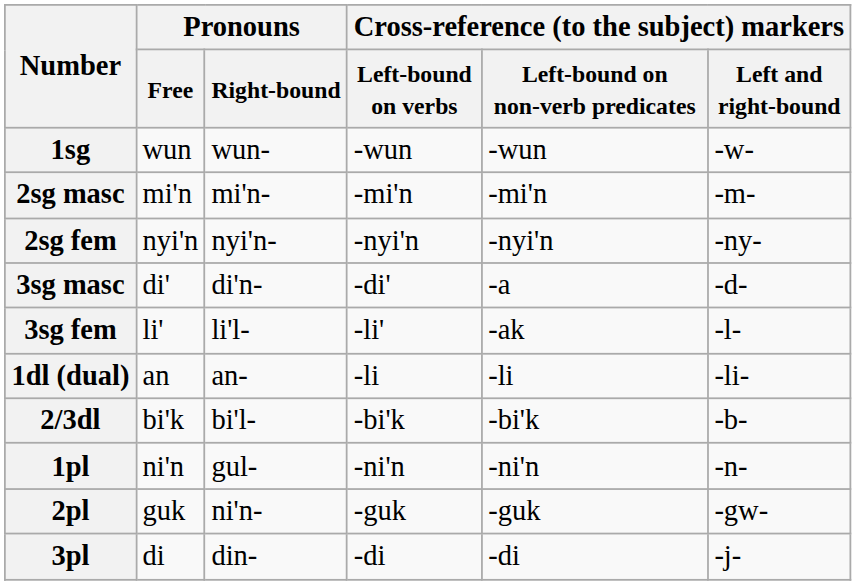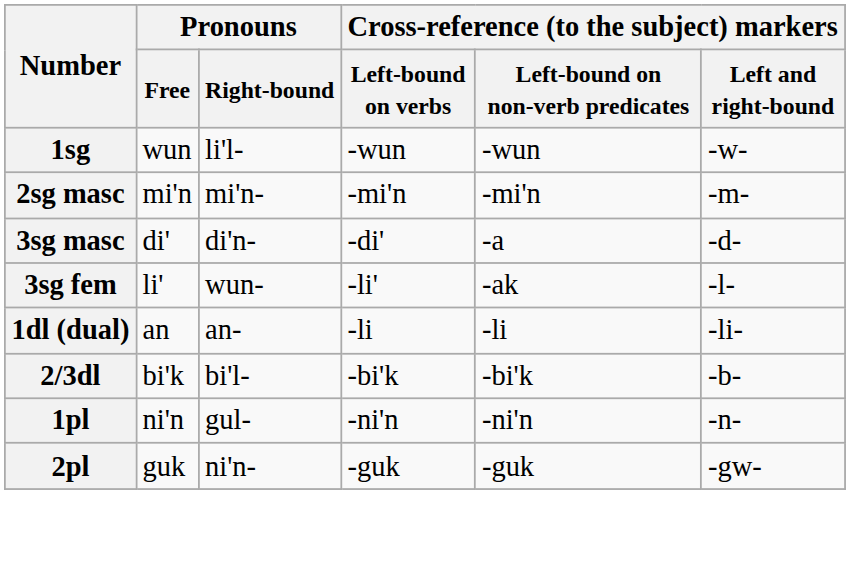1sg | Pronouns / Right-bound: wun- -> li'l-
- row: 2sg fem | nyi'n | nyi'n- | -nyi'n | -nyi'n | -ny-
3sg fem | Pronouns / Right-bound: li'l- -> wun-
- row: 3pl | di | din- | -di | -di | -j-
